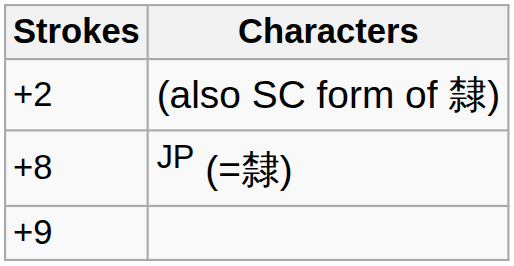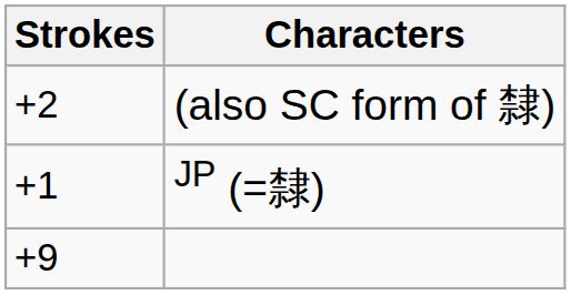JP (=隸) | Strokes: +8 -> +1
